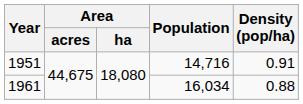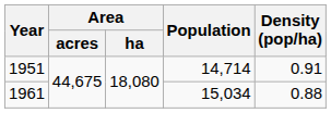1951 | Population: 14,716 -> 14,714
1961 | Population: 16,034 -> 15,034
